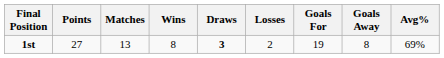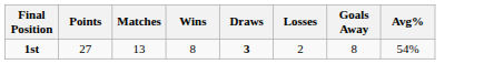- column: Goals For | 19
1st | Avg%: 69% -> 54%
